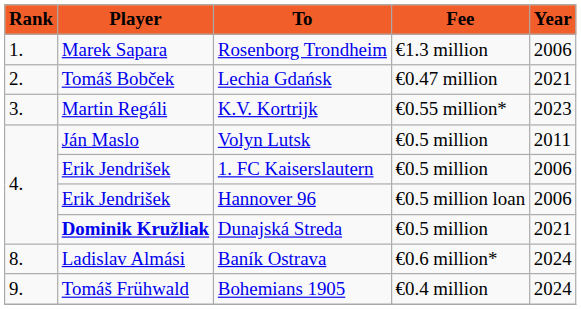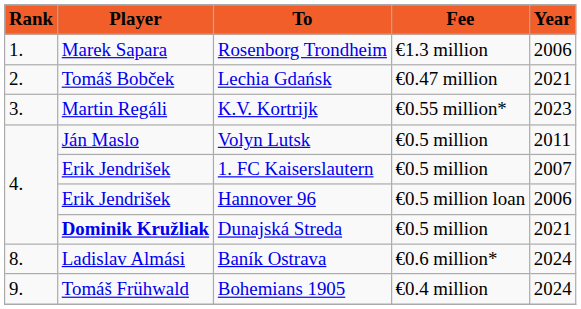1. FC Kaiserslautern | Year: 2006 -> 2007
